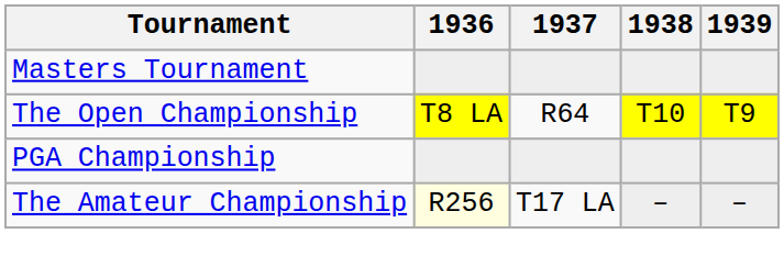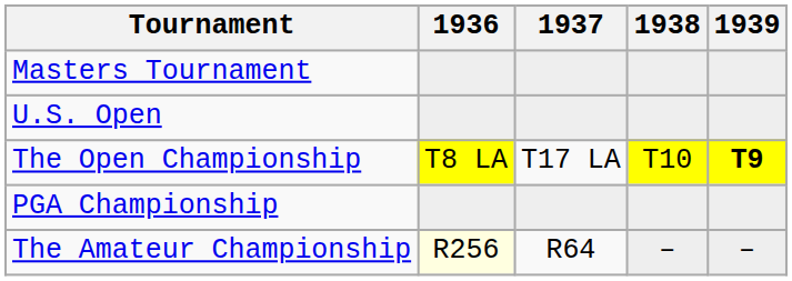+ row: U.S. Open
The Open Championship | 1937: R64 -> T17 LA
The Open Championship | 1939: normal -> bold
The Amateur Championship | 1937: T17 LA -> R64
